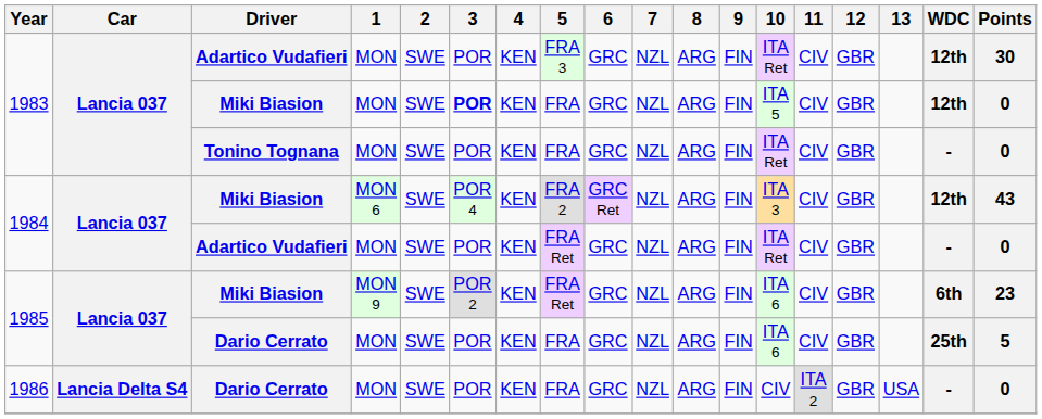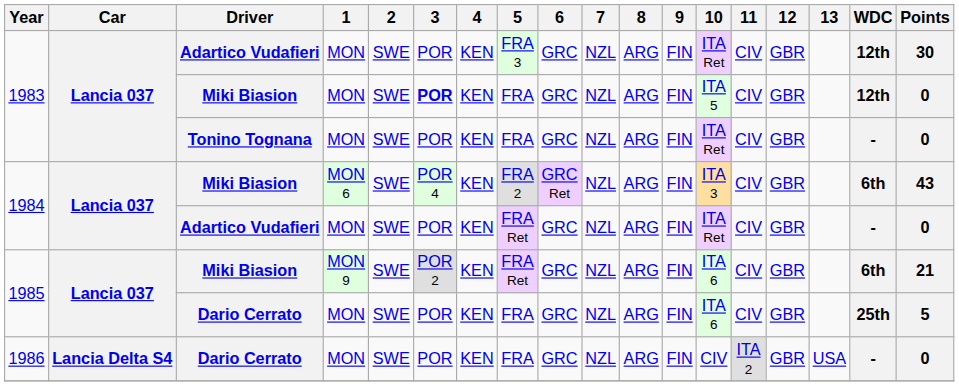1984 / Miki Biasion | WDC: 12th -> 6th
1985 / Miki Biasion | Points: 23 -> 21
